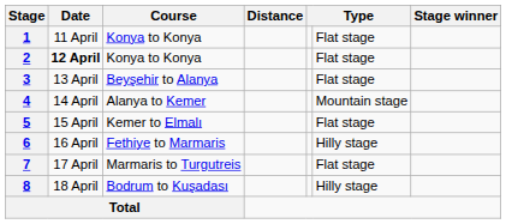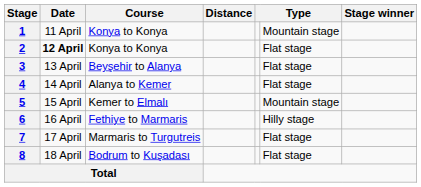1 | column 6: Flat stage -> Mountain stage
4 | column 6: Mountain stage -> Flat stage
5 | column 6: Flat stage -> Mountain stage
8 | column 6: Hilly stage -> Flat stage
